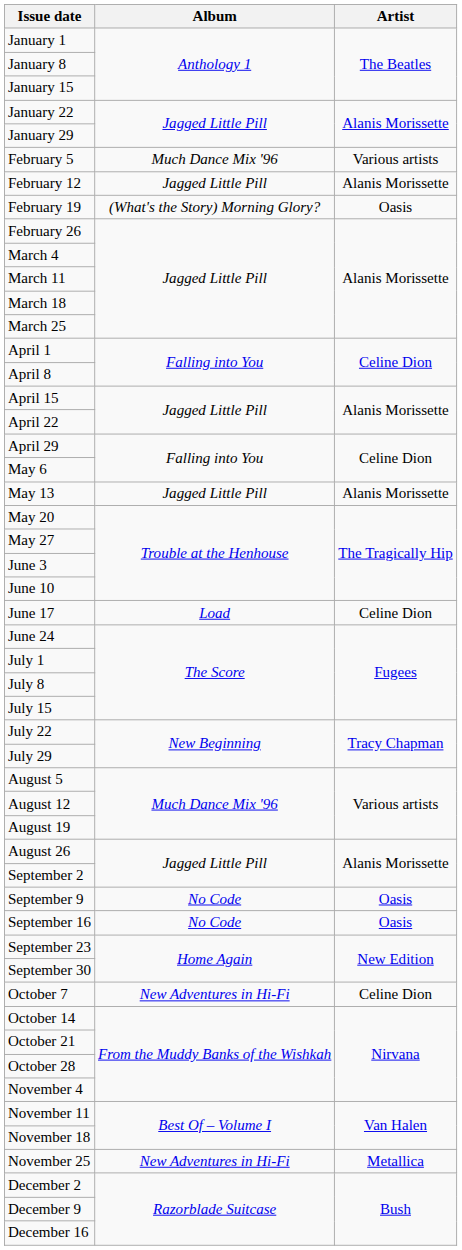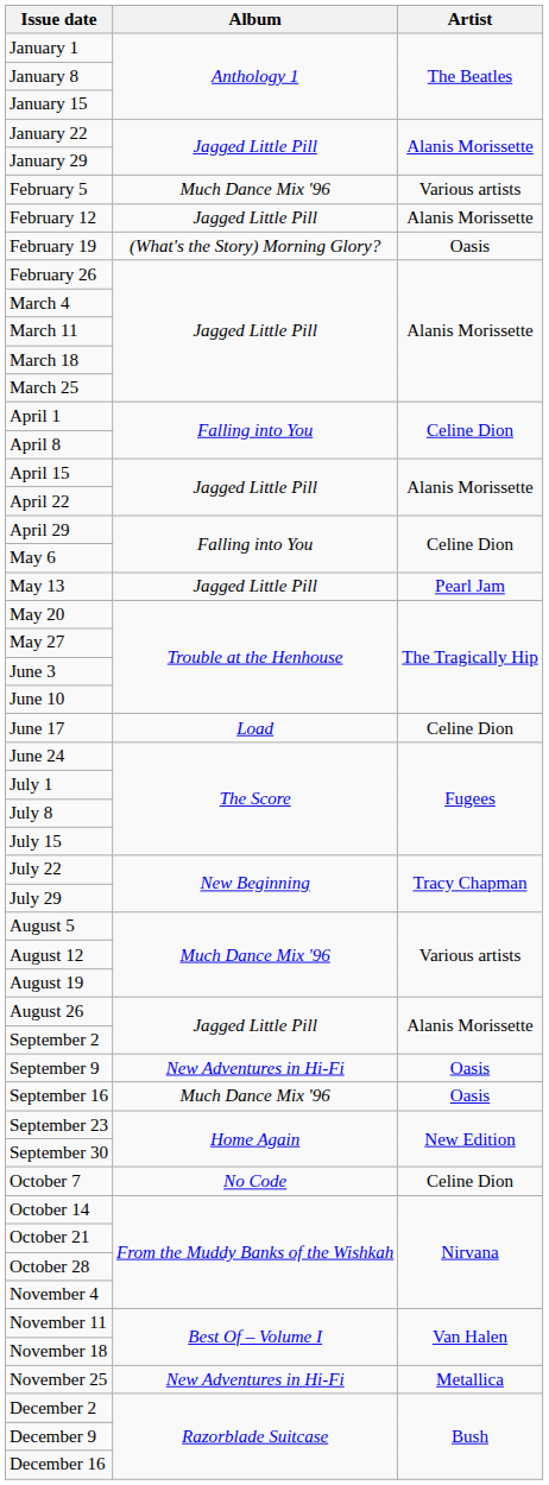May 13 | Artist: Alanis Morissette -> Pearl Jam
September 9 | Album: No Code -> New Adventures in Hi-Fi
September 16 | Album: No Code -> Much Dance Mix '96
October 7 | Album: New Adventures in Hi-Fi -> No Code
